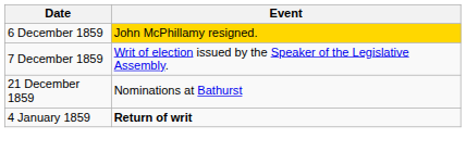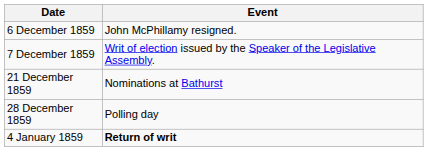6 December 1859 | Event: gold background -> no background
+ row: 28 December 1859 | Polling day
